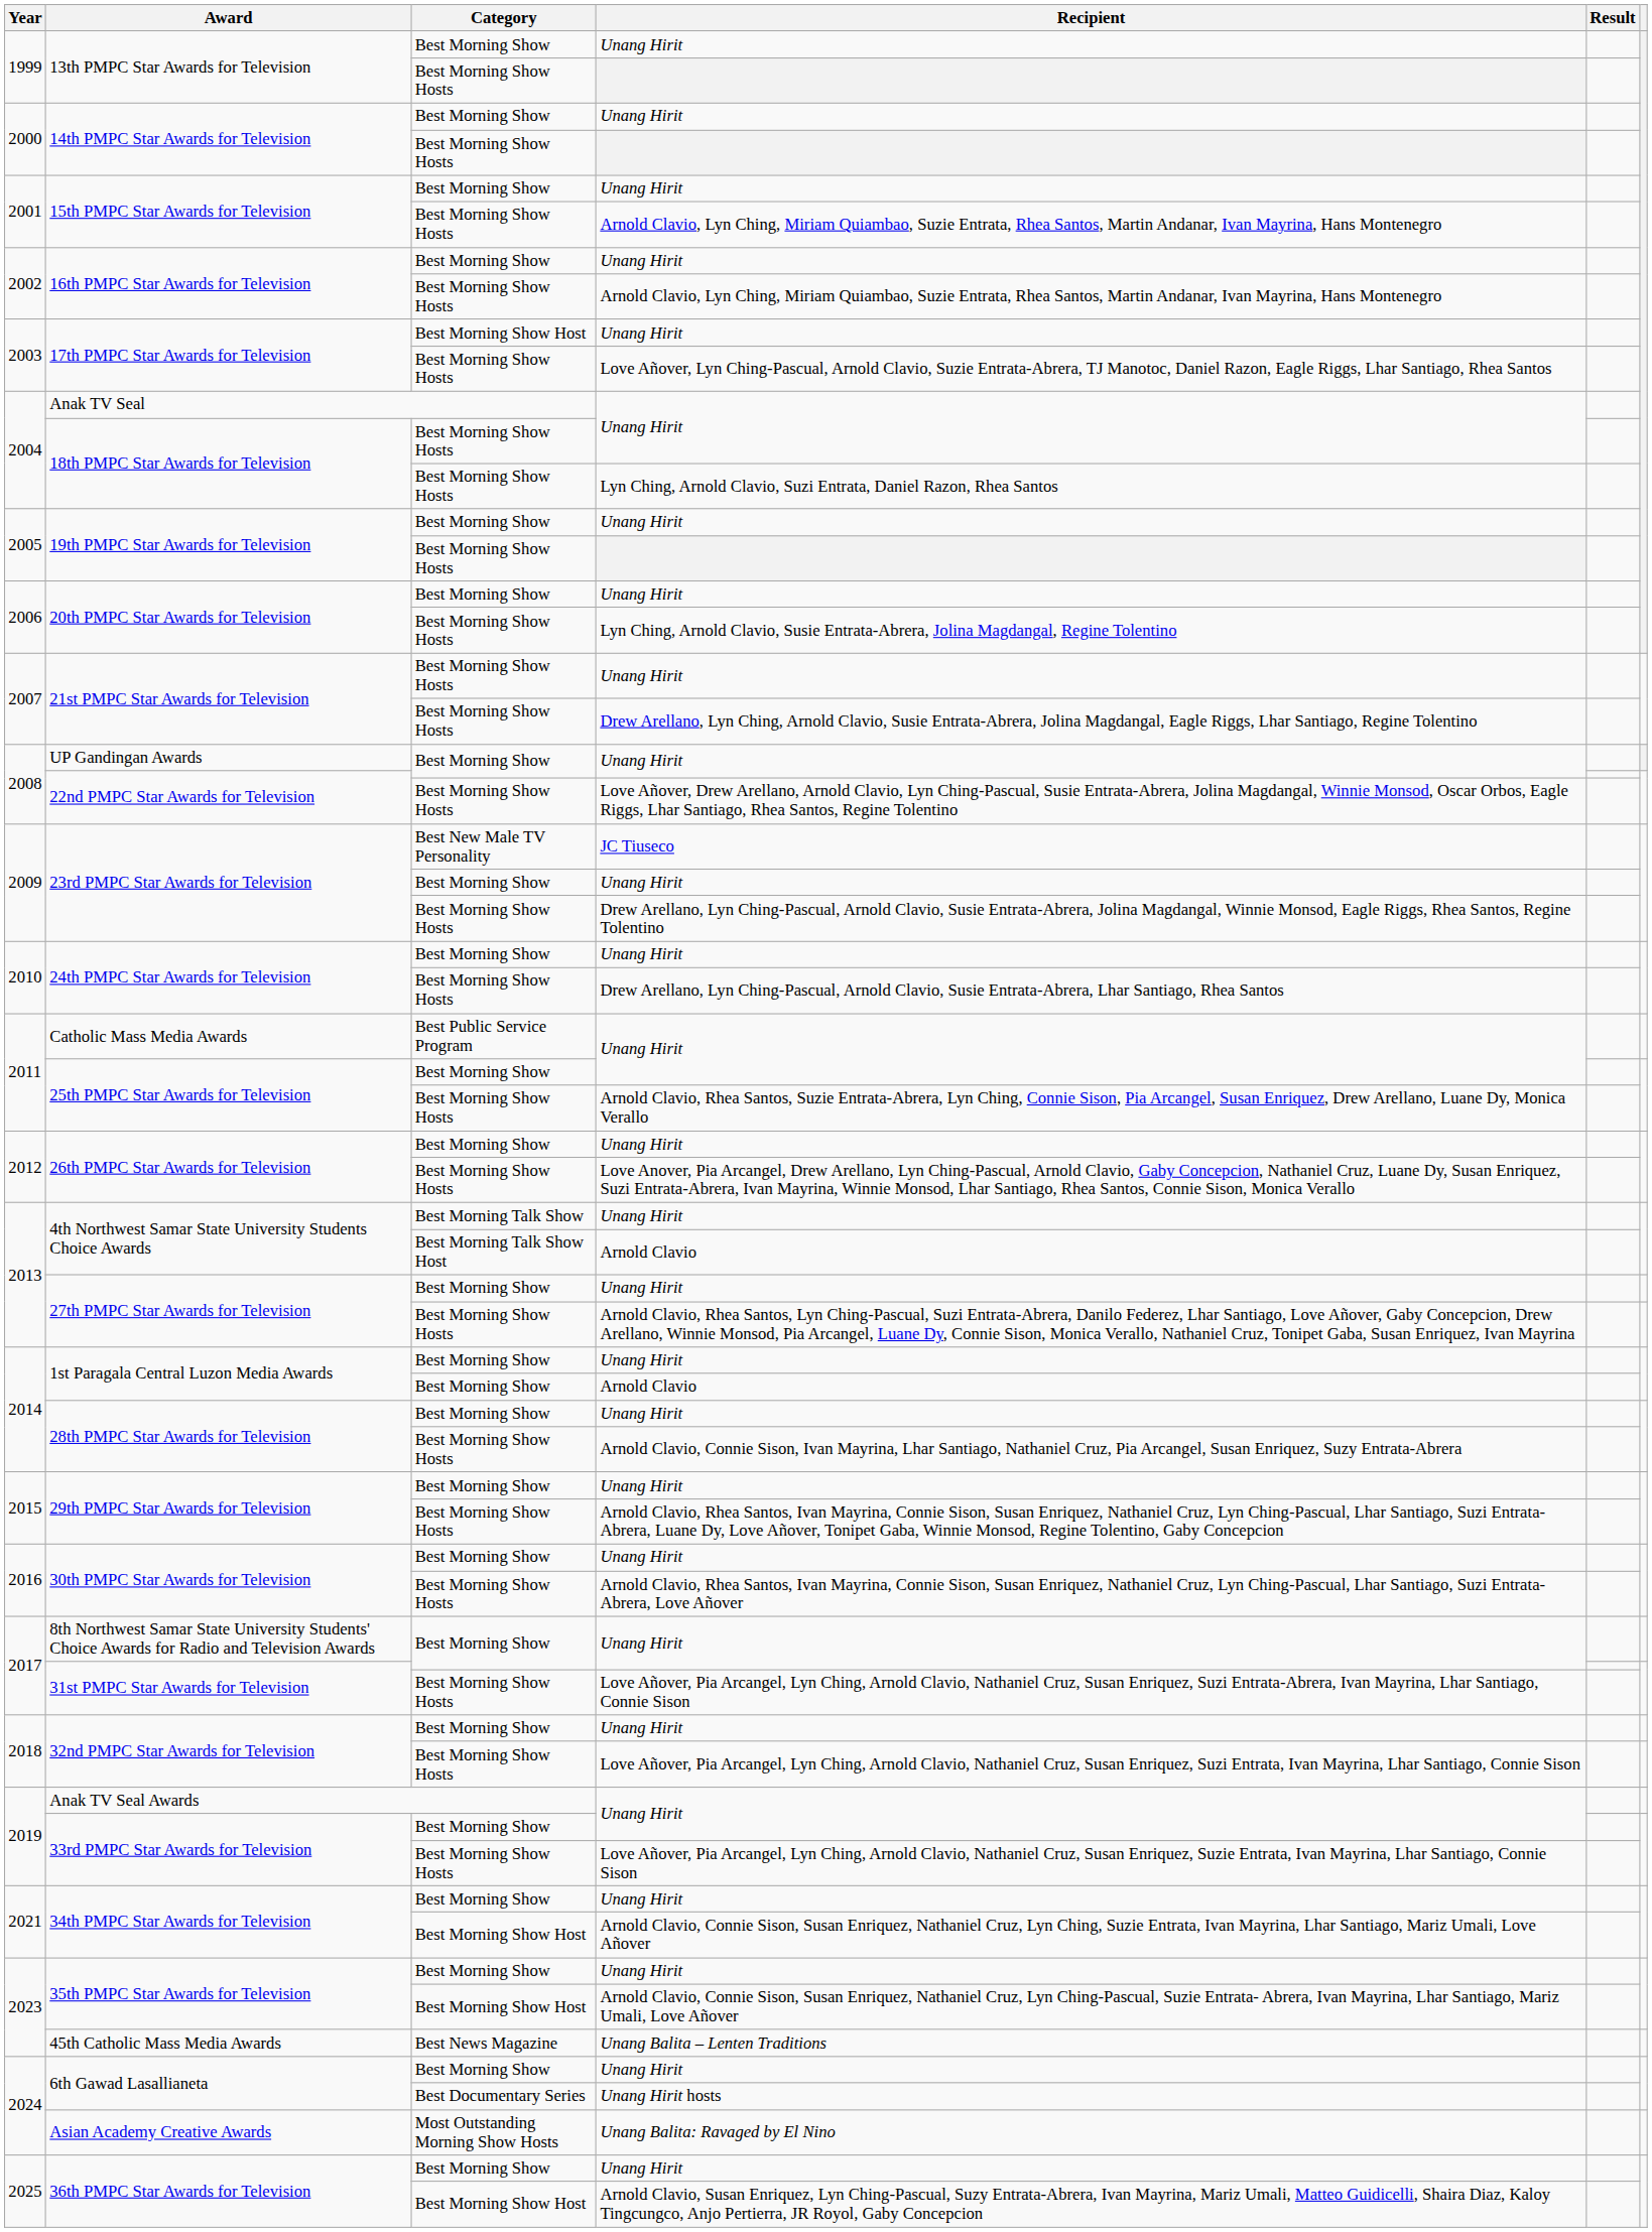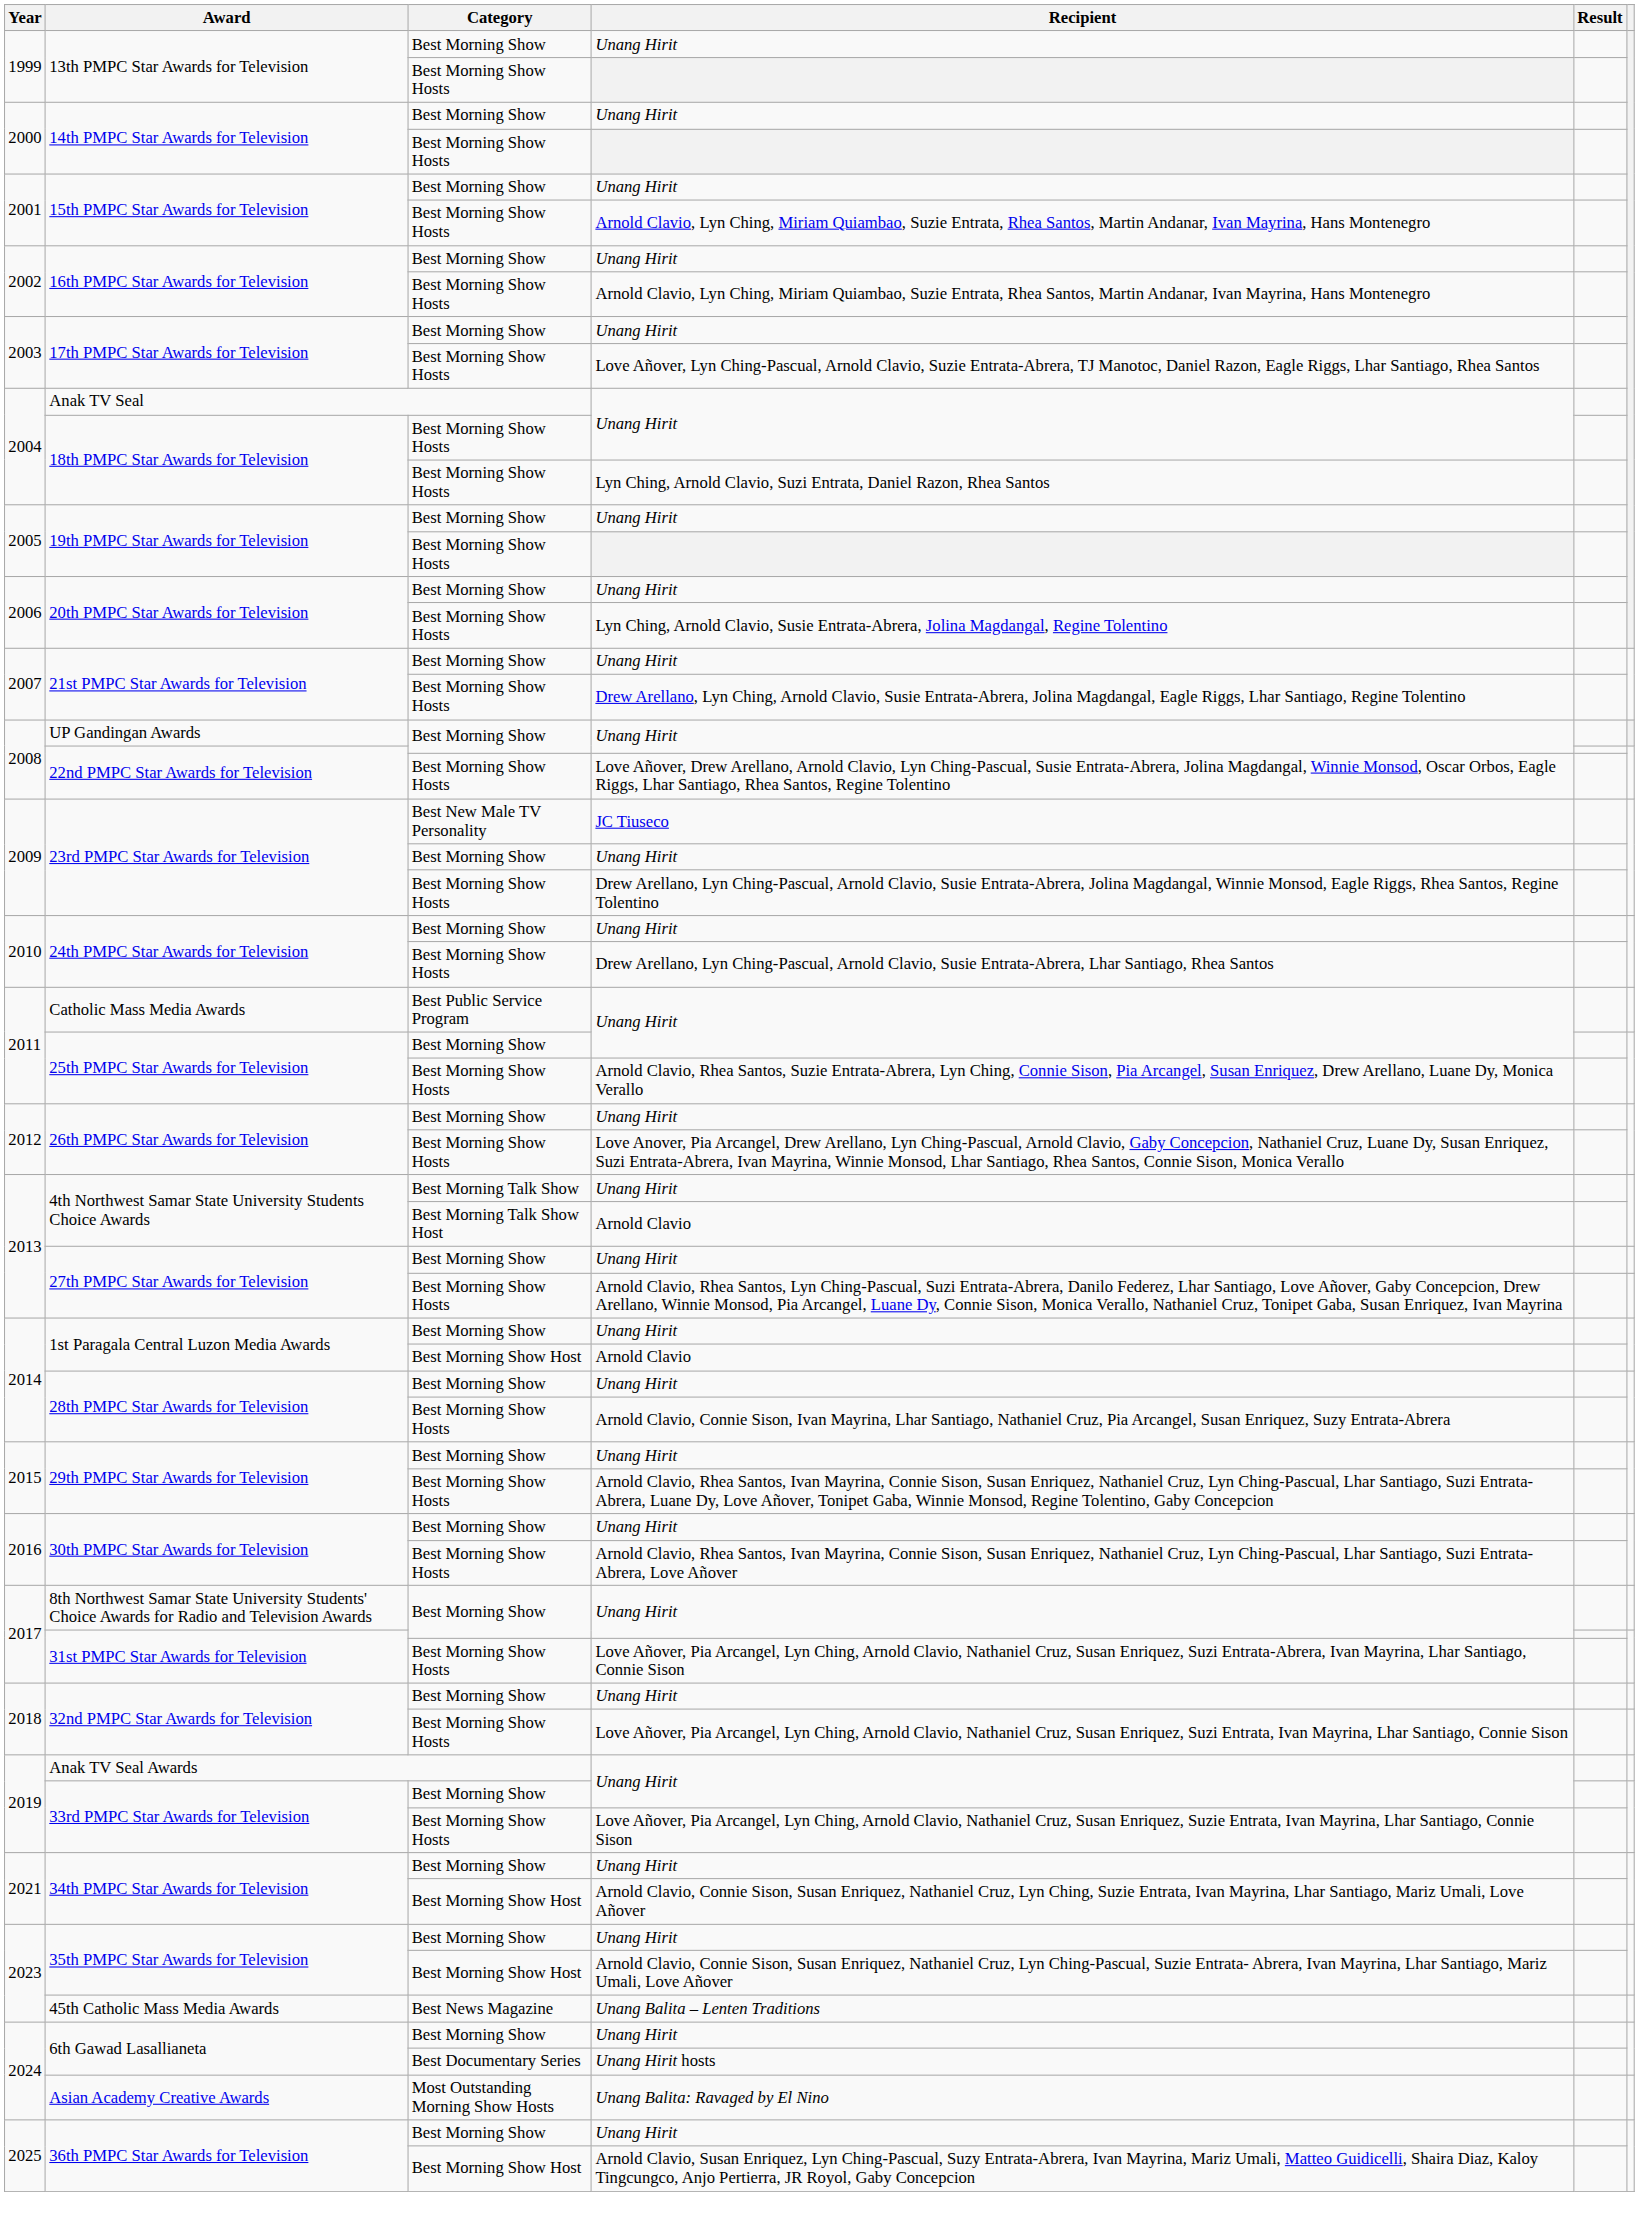17th PMPC Star Awards for Television / Unang Hirit | Category: Best Morning Show Host -> Best Morning Show
21st PMPC Star Awards for Television / Unang Hirit | Category: Best Morning Show Hosts -> Best Morning Show
1st Paragala Central Luzon Media Awards / Arnold Clavio | Category: Best Morning Show -> Best Morning Show Host
